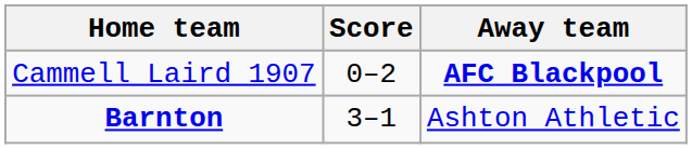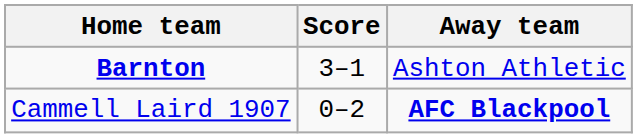rows swapped: Barnton <-> Cammell Laird 1907
